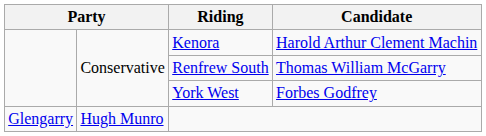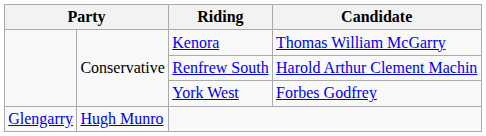Kenora | Candidate: Harold Arthur Clement Machin -> Thomas William McGarry
Renfrew South | Candidate: Thomas William McGarry -> Harold Arthur Clement Machin
